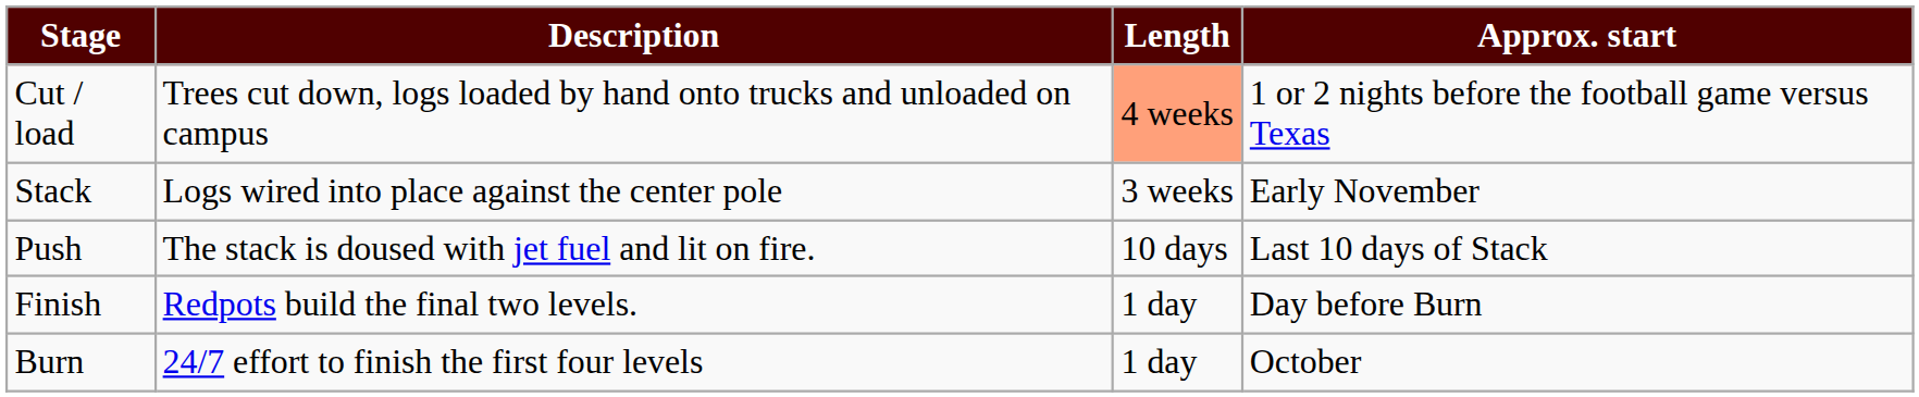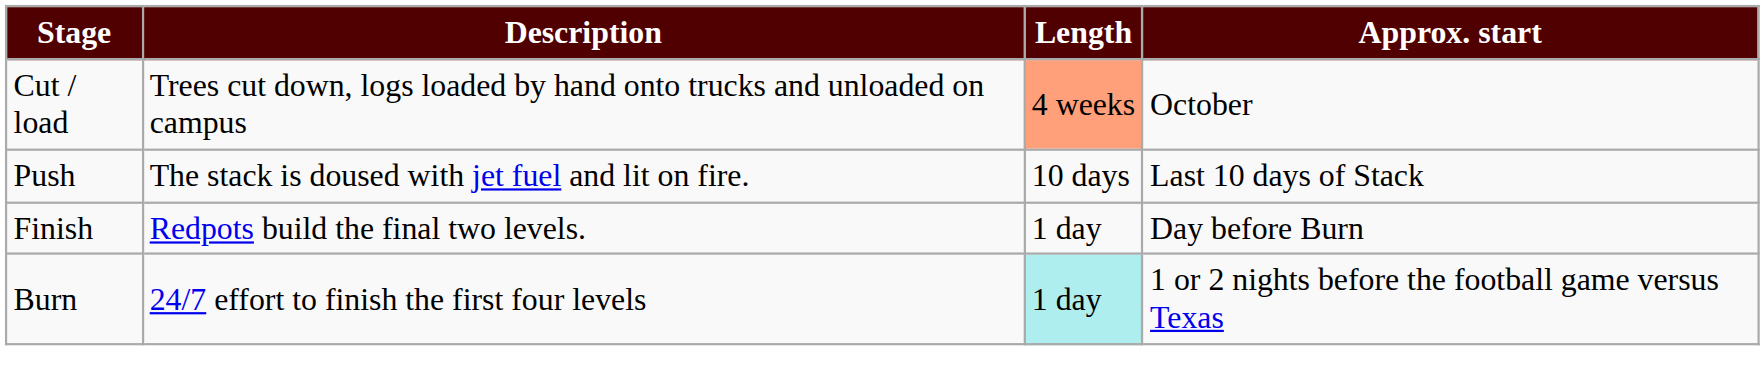Cut / load | Approx. start: 1 or 2 nights before the football game versus Texas -> October
- row: Stack | Logs wired into place against the center pole | 3 weeks | Early November
Burn | Length: no background -> paleturquoise background
Burn | Approx. start: October -> 1 or 2 nights before the football game versus Texas
